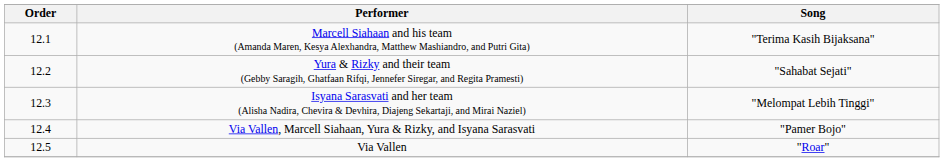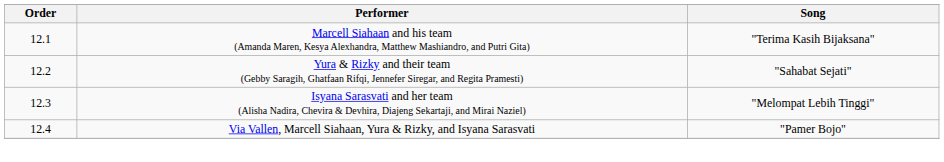- row: 12.5 | Via Vallen | "Roar"
